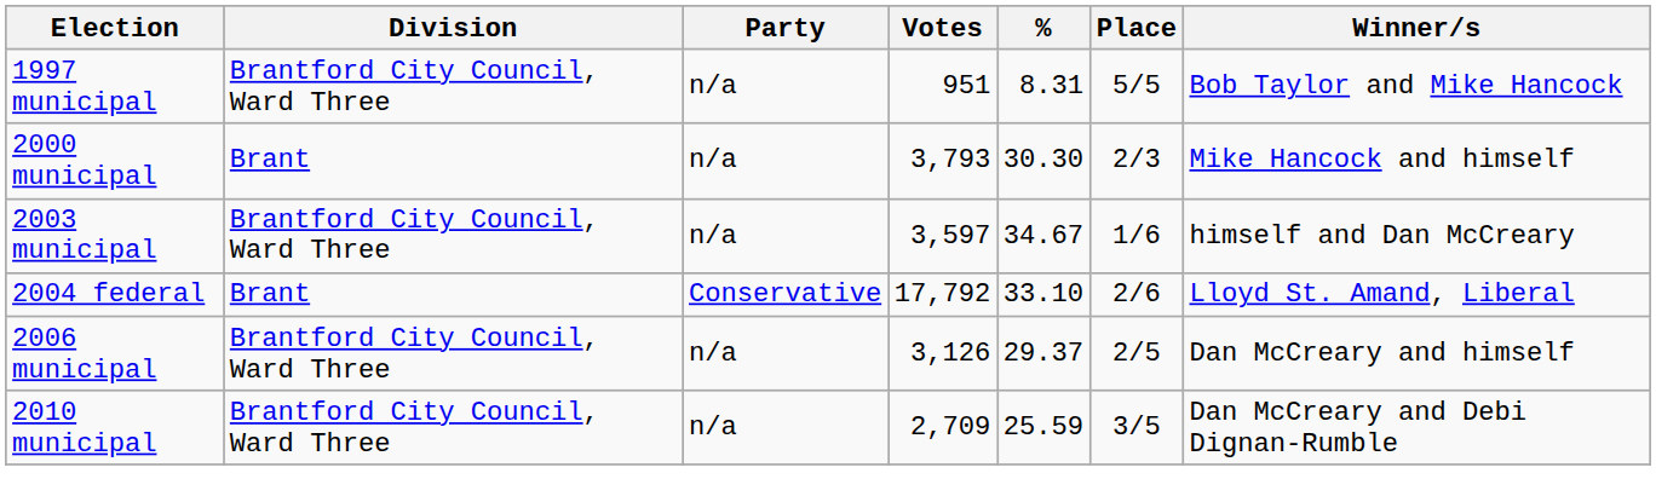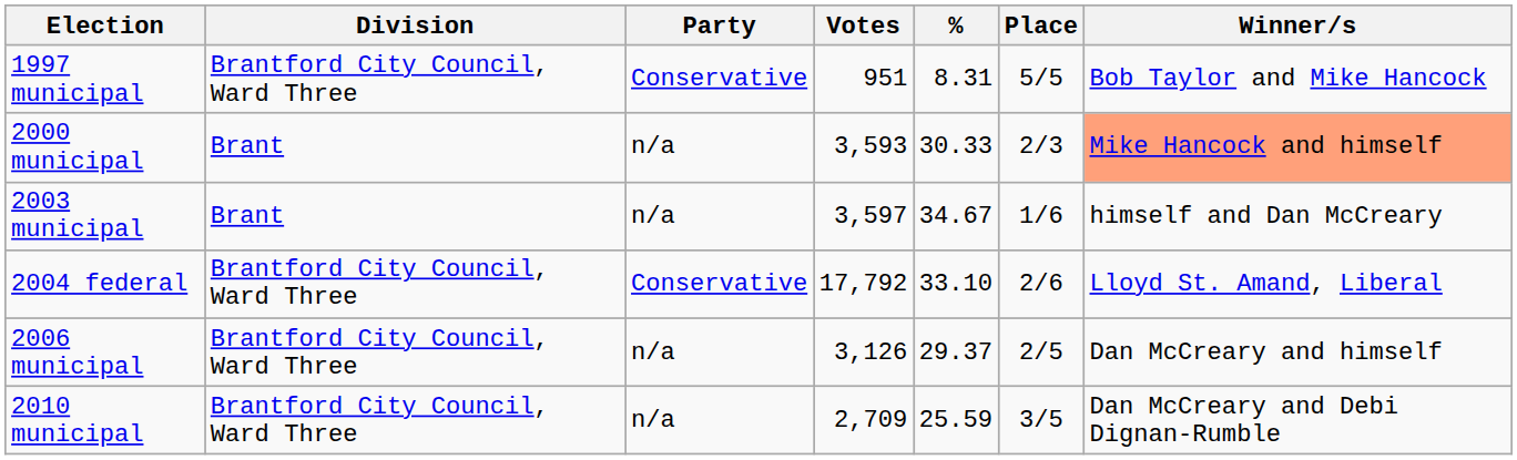1997 municipal | Party: n/a -> Conservative
2000 municipal | Votes: 3,793 -> 3,593
2000 municipal | %: 30.30 -> 30.33
2000 municipal | Winner/s: no background -> lightsalmon background
2003 municipal | Division: Brantford City Council, Ward Three -> Brant
2004 federal | Division: Brant -> Brantford City Council, Ward Three
